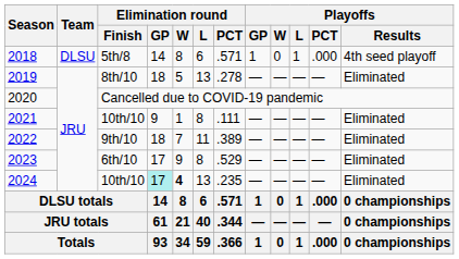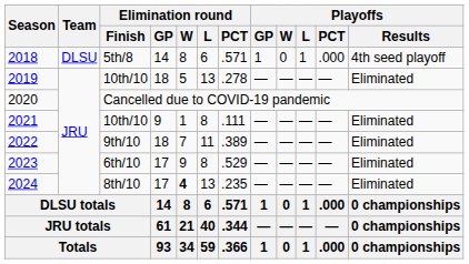2019 | Elimination round / Finish: 8th/10 -> 10th/10
2024 | Elimination round / Finish: 10th/10 -> 8th/10
2024 | Elimination round / GP: paleturquoise background -> no background
